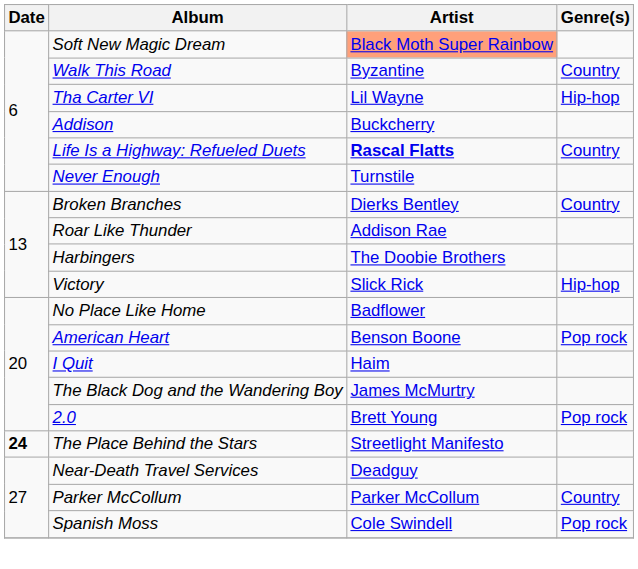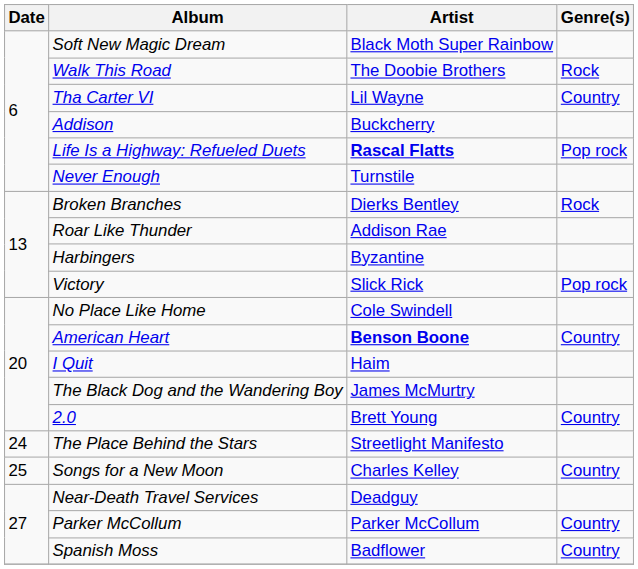Soft New Magic Dream | Artist: lightsalmon background -> no background
Walk This Road | Artist: Byzantine -> The Doobie Brothers
Walk This Road | Genre(s): Country -> Rock
Tha Carter VI | Genre(s): Hip-hop -> Country
Life Is a Highway: Refueled Duets | Genre(s): Country -> Pop rock
Broken Branches | Genre(s): Country -> Rock
Harbingers | Artist: The Doobie Brothers -> Byzantine
Victory | Genre(s): Hip-hop -> Pop rock
No Place Like Home | Artist: Badflower -> Cole Swindell
American Heart | Artist: normal -> bold
American Heart | Genre(s): Pop rock -> Country
2.0 | Genre(s): Pop rock -> Country
The Place Behind the Stars | Date: bold -> normal
+ row: 25 | Songs for a New Moon | Charles Kelley | Country
Spanish Moss | Artist: Cole Swindell -> Badflower
Spanish Moss | Genre(s): Pop rock -> Country
